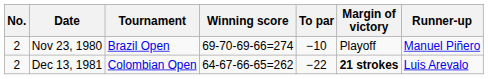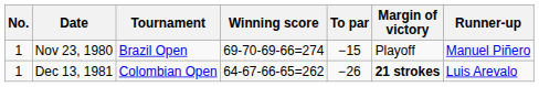Nov 23, 1980 | No.: 2 -> 1
Nov 23, 1980 | To par: −10 -> −15
Dec 13, 1981 | No.: 2 -> 1
Dec 13, 1981 | To par: −22 -> −26
